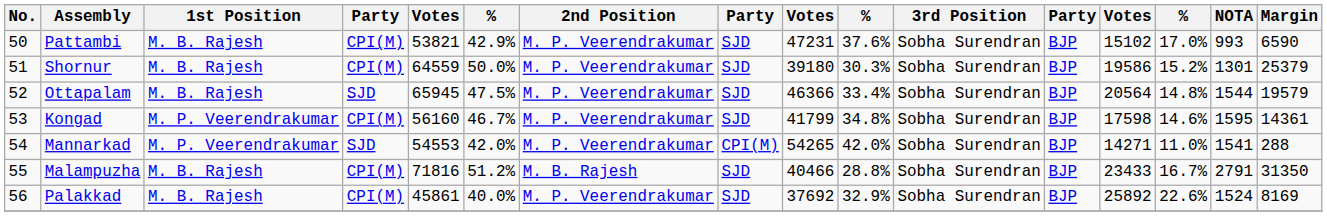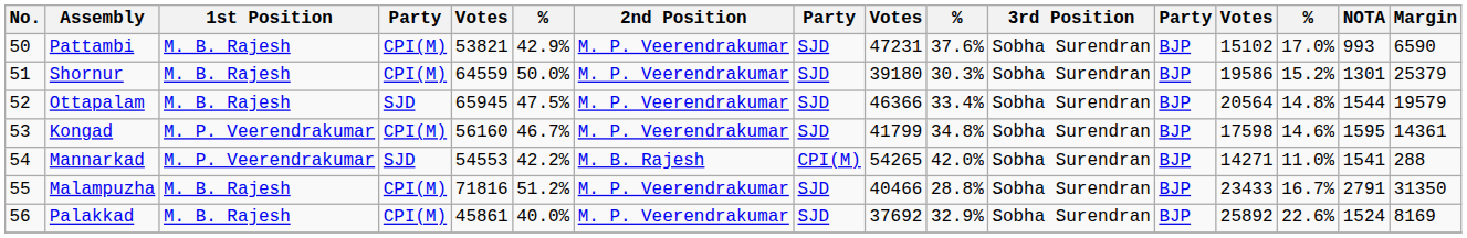Mannarkad | column 6: 42.0% -> 42.2%
Mannarkad | 2nd Position: M. P. Veerendrakumar -> M. B. Rajesh
Malampuzha | 2nd Position: M. B. Rajesh -> M. P. Veerendrakumar
